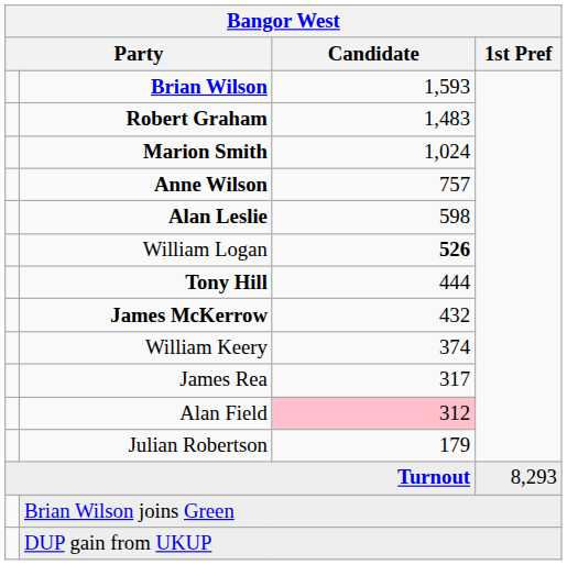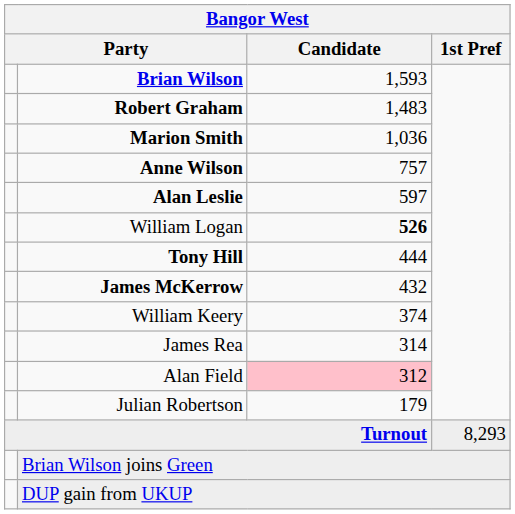Marion Smith | Candidate: 1,024 -> 1,036
Alan Leslie | Candidate: 598 -> 597
James Rea | Candidate: 317 -> 314
